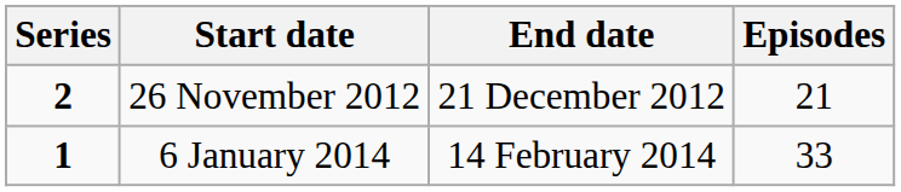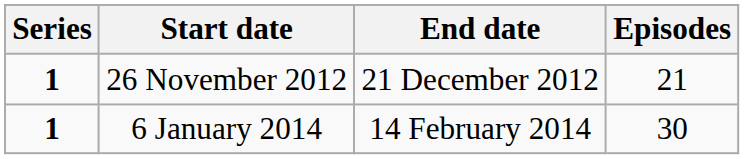26 November 2012 | Series: 2 -> 1
6 January 2014 | Episodes: 33 -> 30
